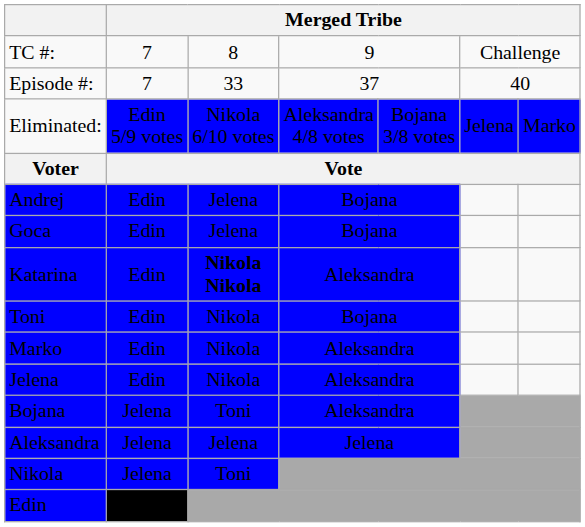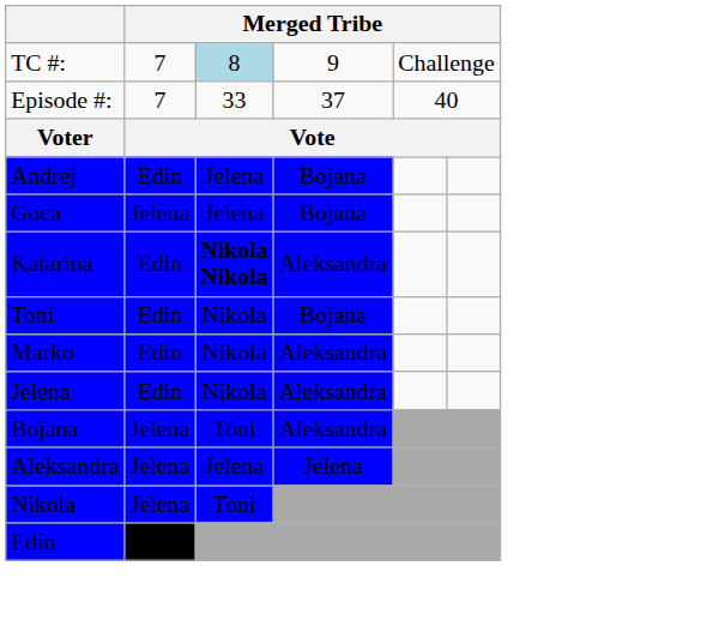TC #: | column 3: no background -> lightblue background
- row: Eliminated: | Edin 5/9 votes | Nikola 6/10 votes | Aleksandra 4/8 votes | Bojana 3/8 votes | Jelena | Marko
Goca | column 2: Edin -> Jelena
